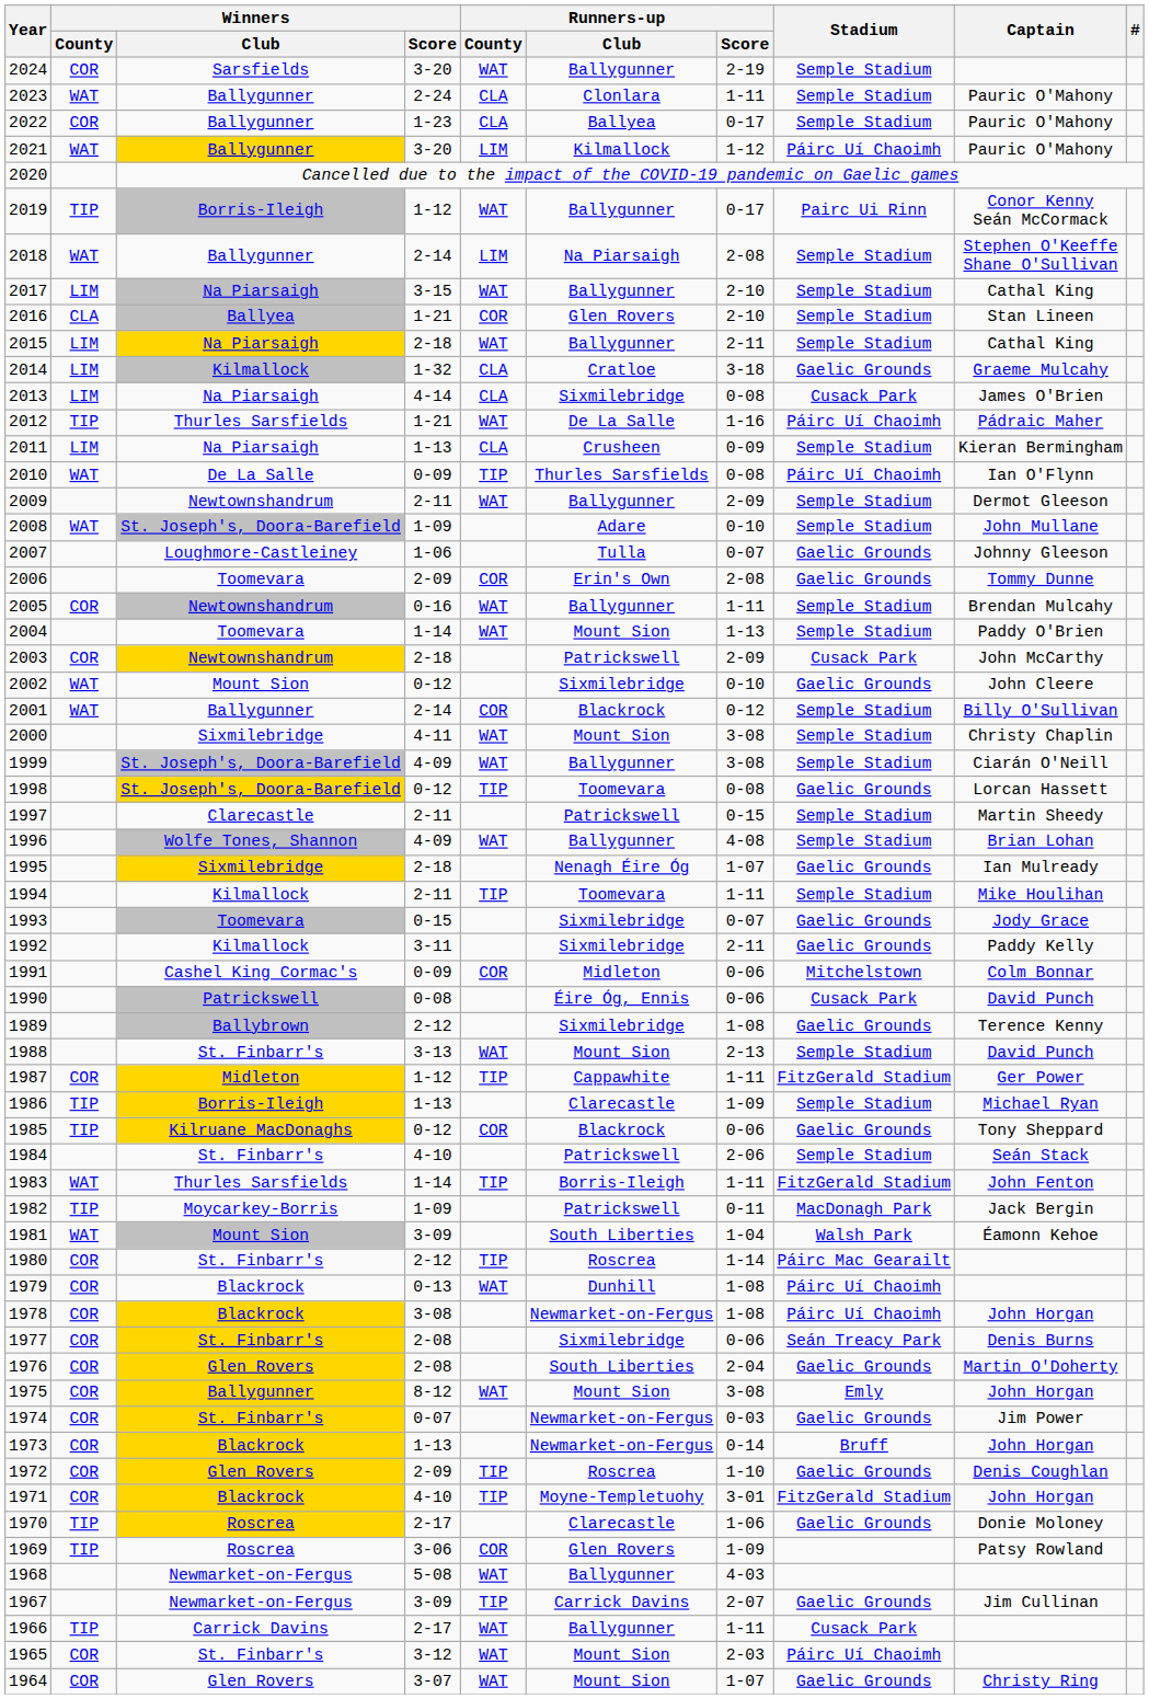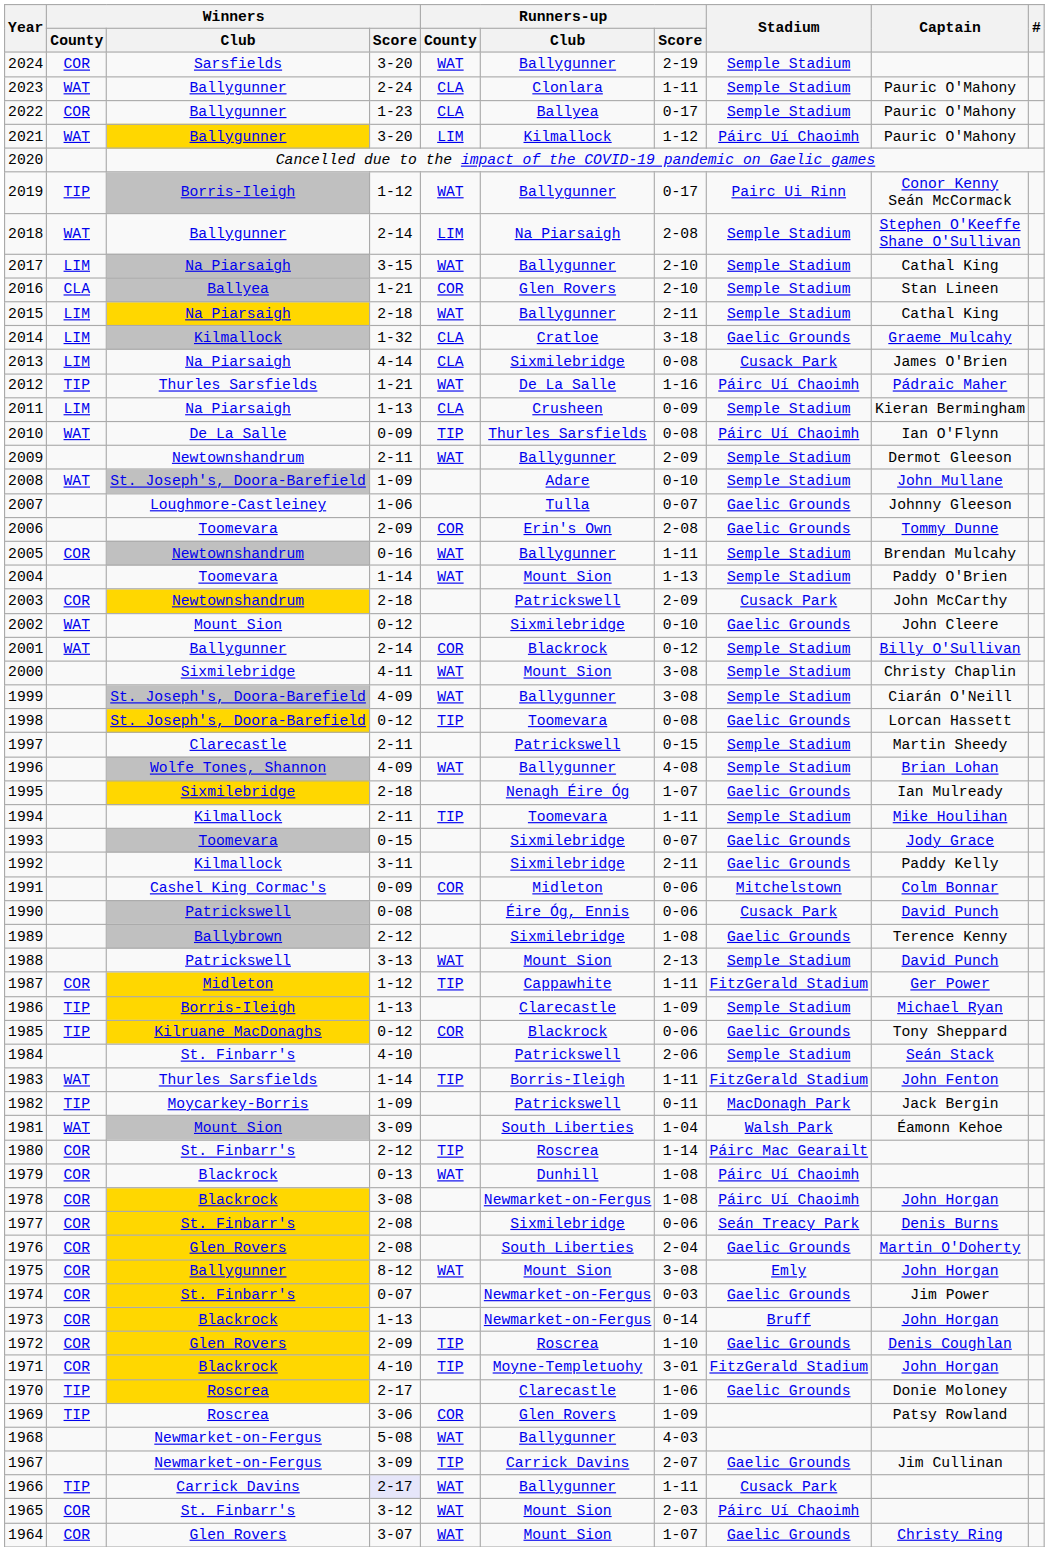1988 | Winners / Club: St. Finbarr's -> Patrickswell
1966 | Winners / Score: no background -> lavender background
